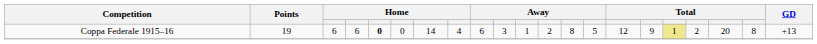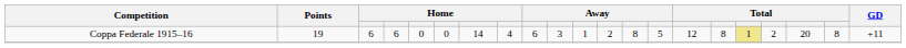Coppa Federale 1915–16 | column 5: bold -> normal
Coppa Federale 1915–16 | column 16: 9 -> 8
Coppa Federale 1915–16 | GD: +13 -> +11
